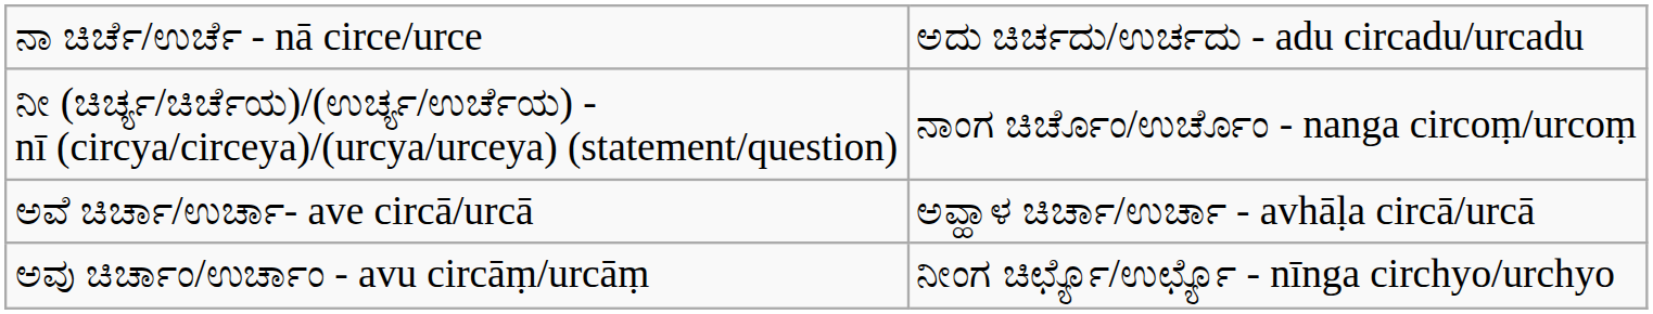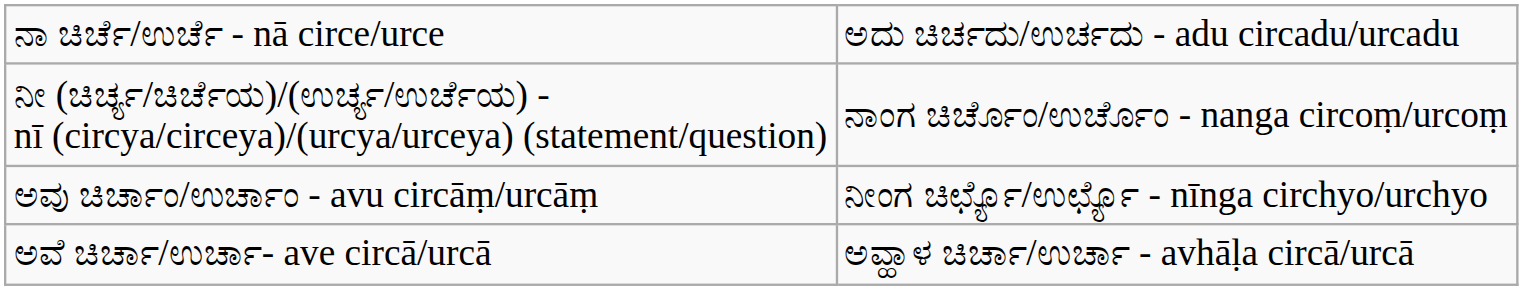rows swapped: ಅವು ಚಿರ್ಚಾಂ/ಉರ್ಚಾಂ - avu circāṃ/urcāṃ <-> ಅವೆ ಚಿರ್ಚಾ/ಉರ್ಚಾ- ave circā/urcā
